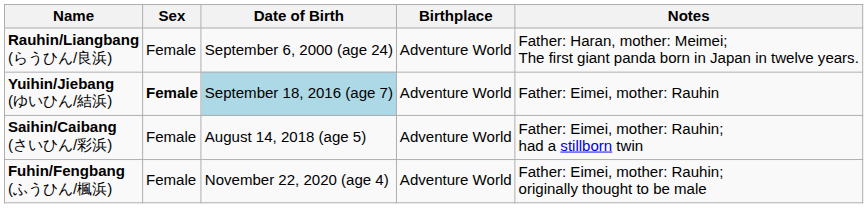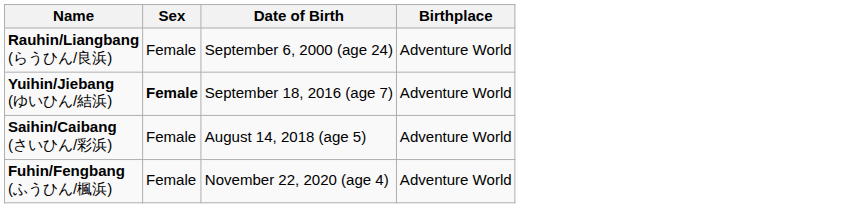- column: Notes | Father: Haran, mother: Meimei; The first giant panda born in Japan in twelve years. | Father: Eimei, mother: Rauhin | Father: Eimei, mother: Rauhin; had a stillborn twin | Father: Eimei, mother: Rauhin; originally thought to be male
Yuihin/Jiebang (ゆいひん/結浜) | Date of Birth: lightblue background -> no background
